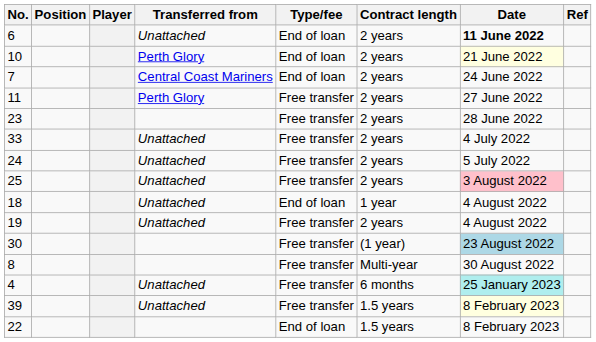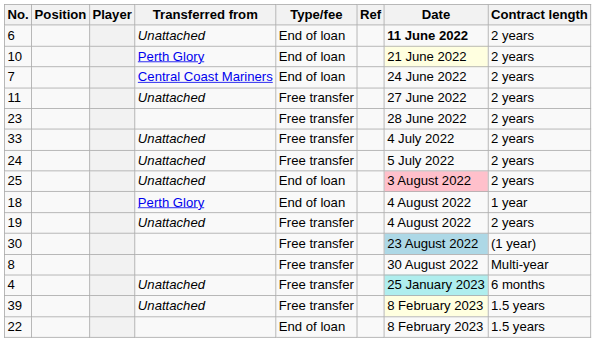columns swapped: Contract length <-> Ref
11 | Transferred from: Perth Glory -> Unattached
25 | Type/fee: Free transfer -> End of loan
18 | Transferred from: Unattached -> Perth Glory
